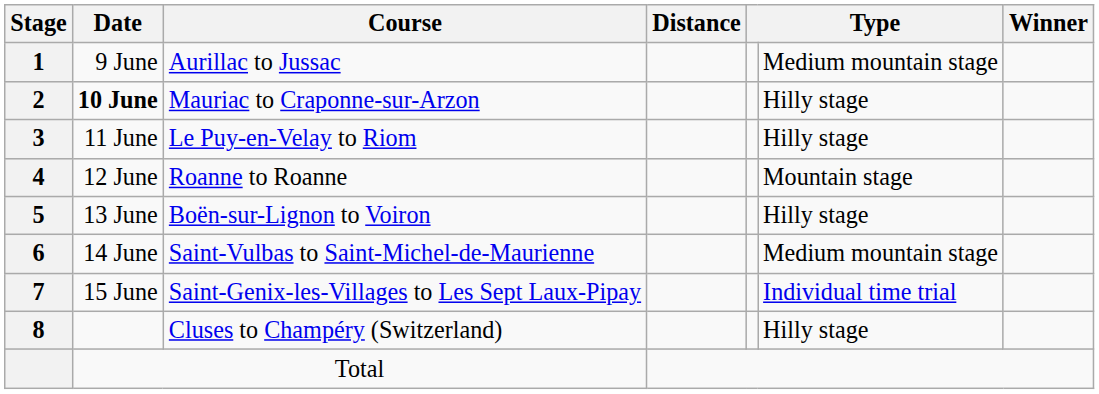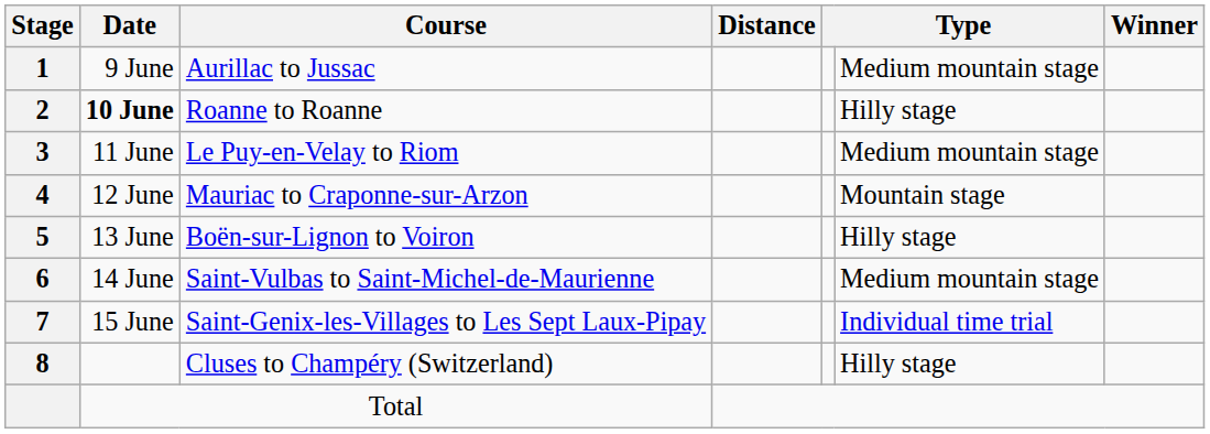2 | Course: Mauriac to Craponne-sur-Arzon -> Roanne to Roanne
3 | column 6: Hilly stage -> Medium mountain stage
4 | Course: Roanne to Roanne -> Mauriac to Craponne-sur-Arzon
